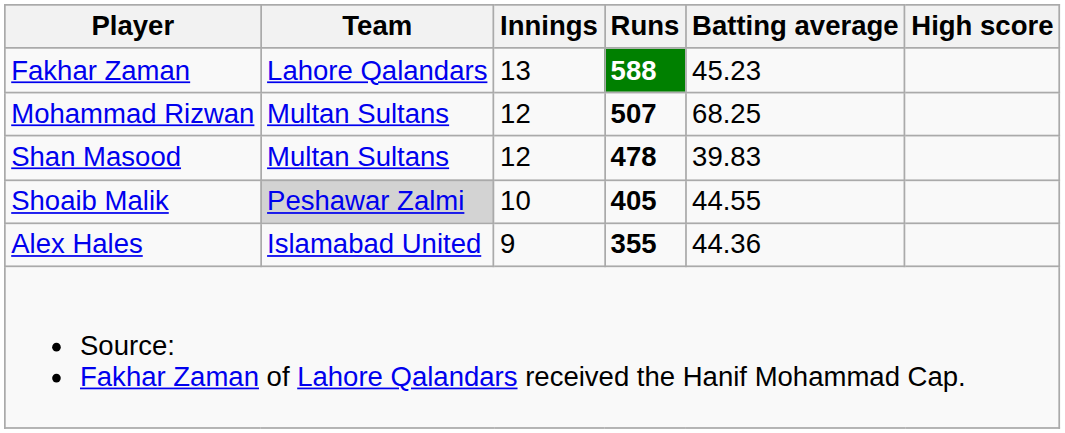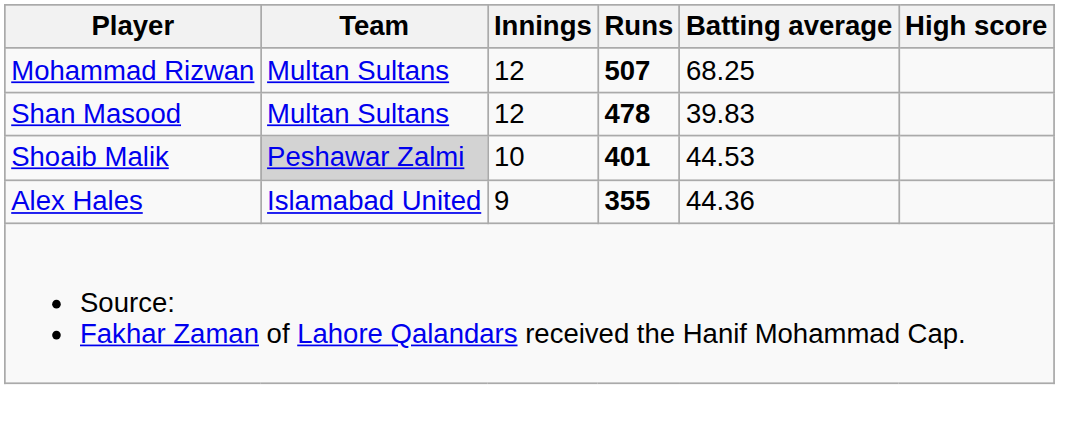- row: Fakhar Zaman | Lahore Qalandars | 13 | 588 | 45.23
Shoaib Malik | Runs: 405 -> 401
Shoaib Malik | Batting average: 44.55 -> 44.53
